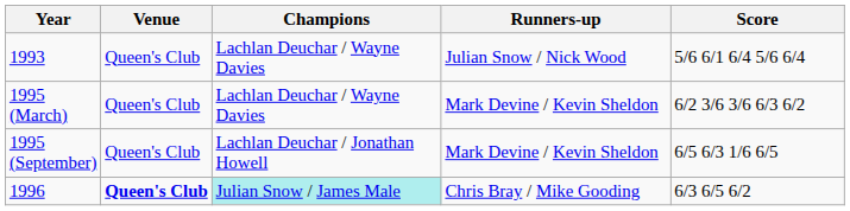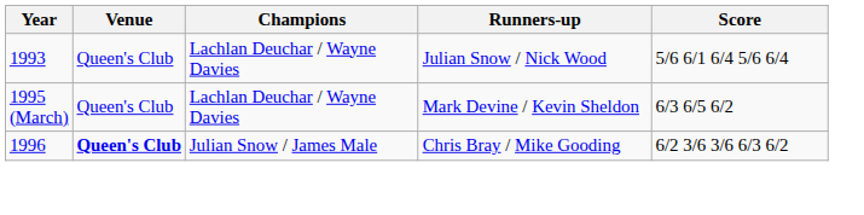1995 (March) | Score: 6/2 3/6 3/6 6/3 6/2 -> 6/3 6/5 6/2
- row: 1995 (September) | Queen's Club | Lachlan Deuchar / Jonathan Howell | Mark Devine / Kevin Sheldon | 6/5 6/3 1/6 6/5
1996 | Champions: paleturquoise background -> no background
1996 | Score: 6/3 6/5 6/2 -> 6/2 3/6 3/6 6/3 6/2
